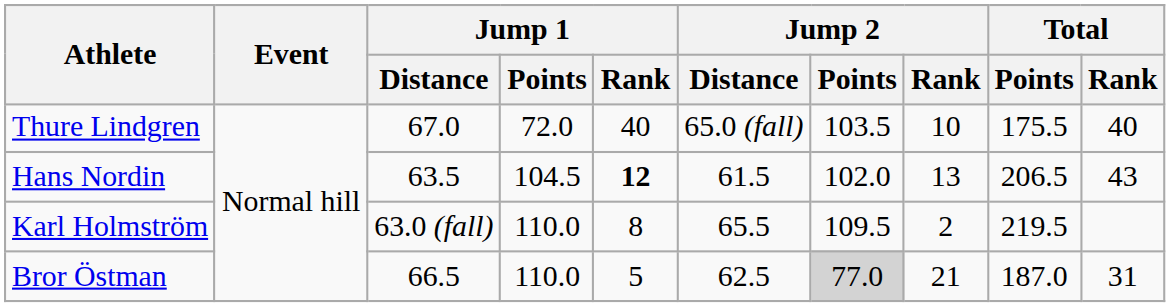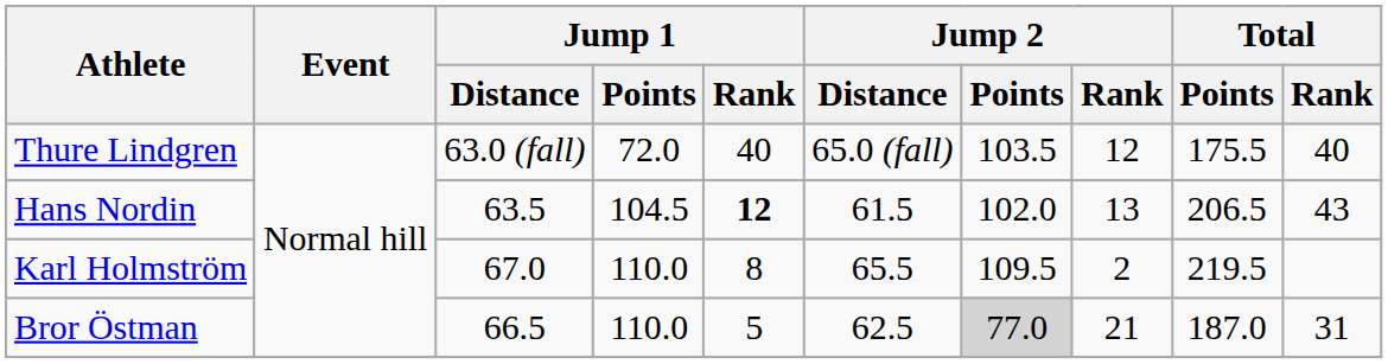Thure Lindgren | Jump 1 / Distance: 67.0 -> 63.0 (fall)
Thure Lindgren | Jump 2 / Rank: 10 -> 12
Karl Holmström | Jump 1 / Distance: 63.0 (fall) -> 67.0
